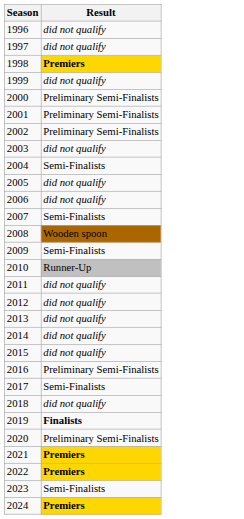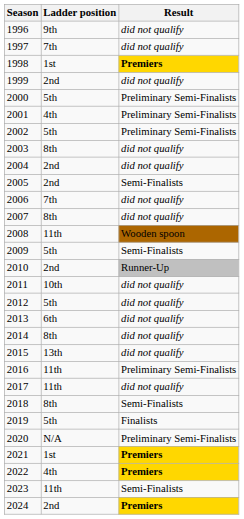+ column: Ladder position | 9th | 7th | 1st | 2nd | 5th | 4th | 5th | 8th | 2nd | 2nd | 7th | 8th | 11th | 5th | 2nd | 10th | 5th | 6th | 8th | 13th | 11th | 11th | 8th | 5th | N/A | 1st | 4th | 11th | 2nd
2004 | Result: Semi-Finalists -> did not qualify
2005 | Result: did not qualify -> Semi-Finalists
2007 | Result: Semi-Finalists -> did not qualify
2017 | Result: Semi-Finalists -> did not qualify
2018 | Result: did not qualify -> Semi-Finalists
2019 | Result: bold -> normal
